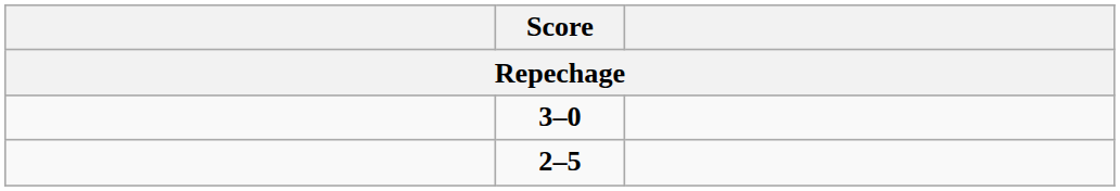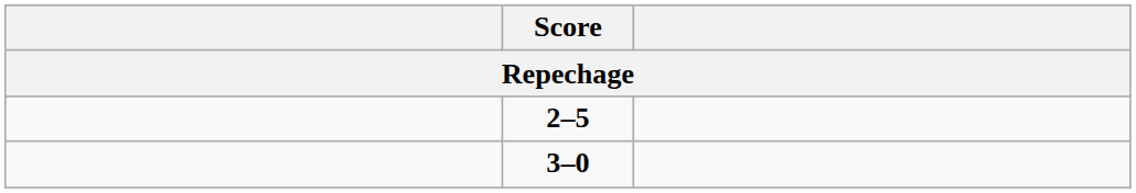rows swapped: 2–5 <-> 3–0
